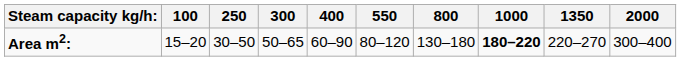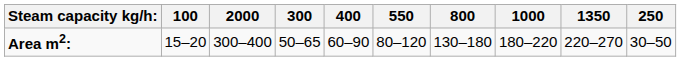columns swapped: 250 <-> 2000
Area m2: | 1000: bold -> normal
